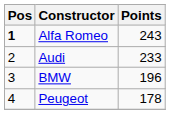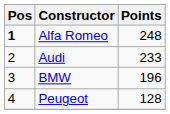Alfa Romeo | Points: 243 -> 248
Peugeot | Points: 178 -> 128
